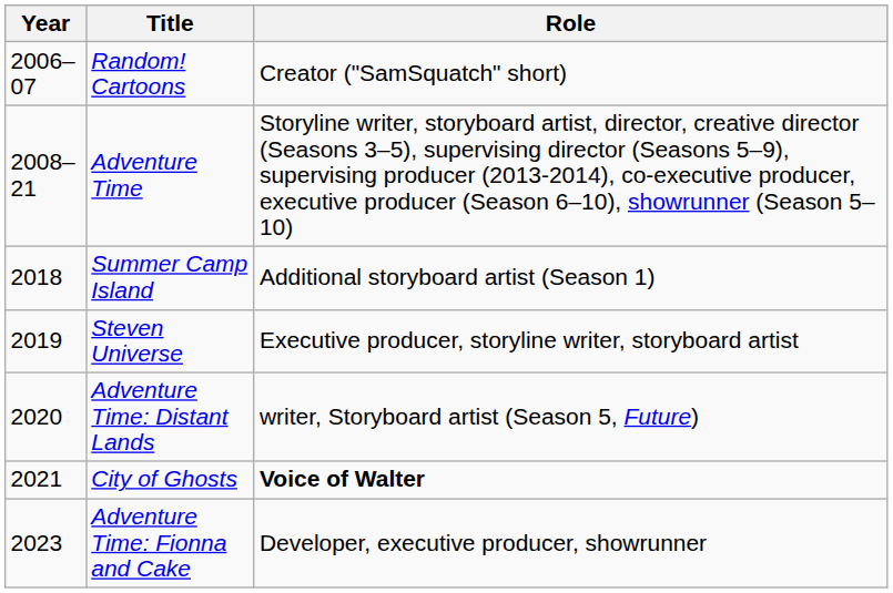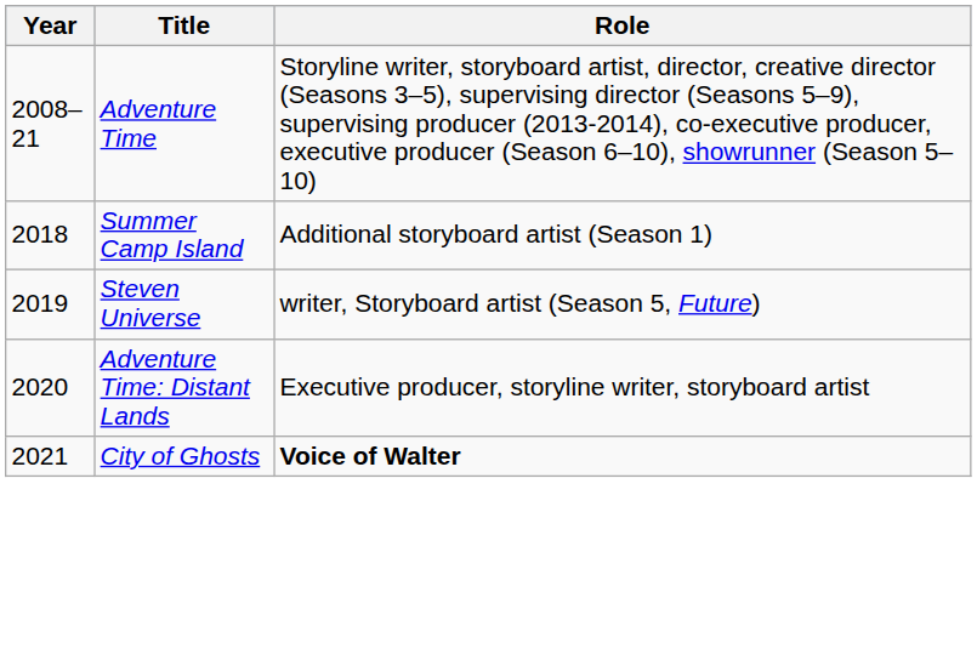- row: 2006–07 | Random! Cartoons | Creator ("SamSquatch" short)
Steven Universe | Role: Executive producer, storyline writer, storyboard artist -> writer, Storyboard artist (Season 5, Future)
Adventure Time: Distant Lands | Role: writer, Storyboard artist (Season 5, Future) -> Executive producer, storyline writer, storyboard artist
- row: 2023 | Adventure Time: Fionna and Cake | Developer, executive producer, showrunner
